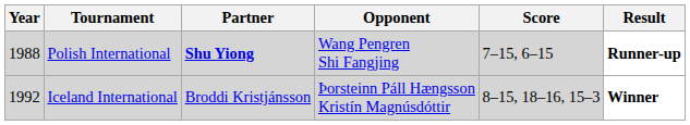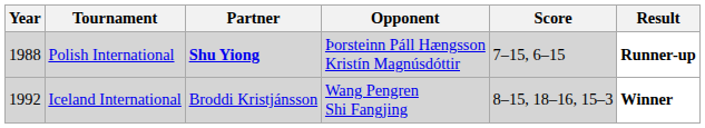Polish International | Opponent: Wang Pengren Shi Fangjing -> Þorsteinn Páll Hængsson Kristín Magnúsdóttir
Iceland International | Opponent: Þorsteinn Páll Hængsson Kristín Magnúsdóttir -> Wang Pengren Shi Fangjing
